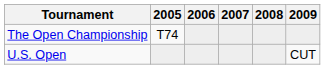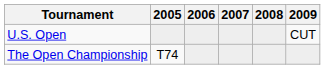rows swapped: U.S. Open <-> The Open Championship
